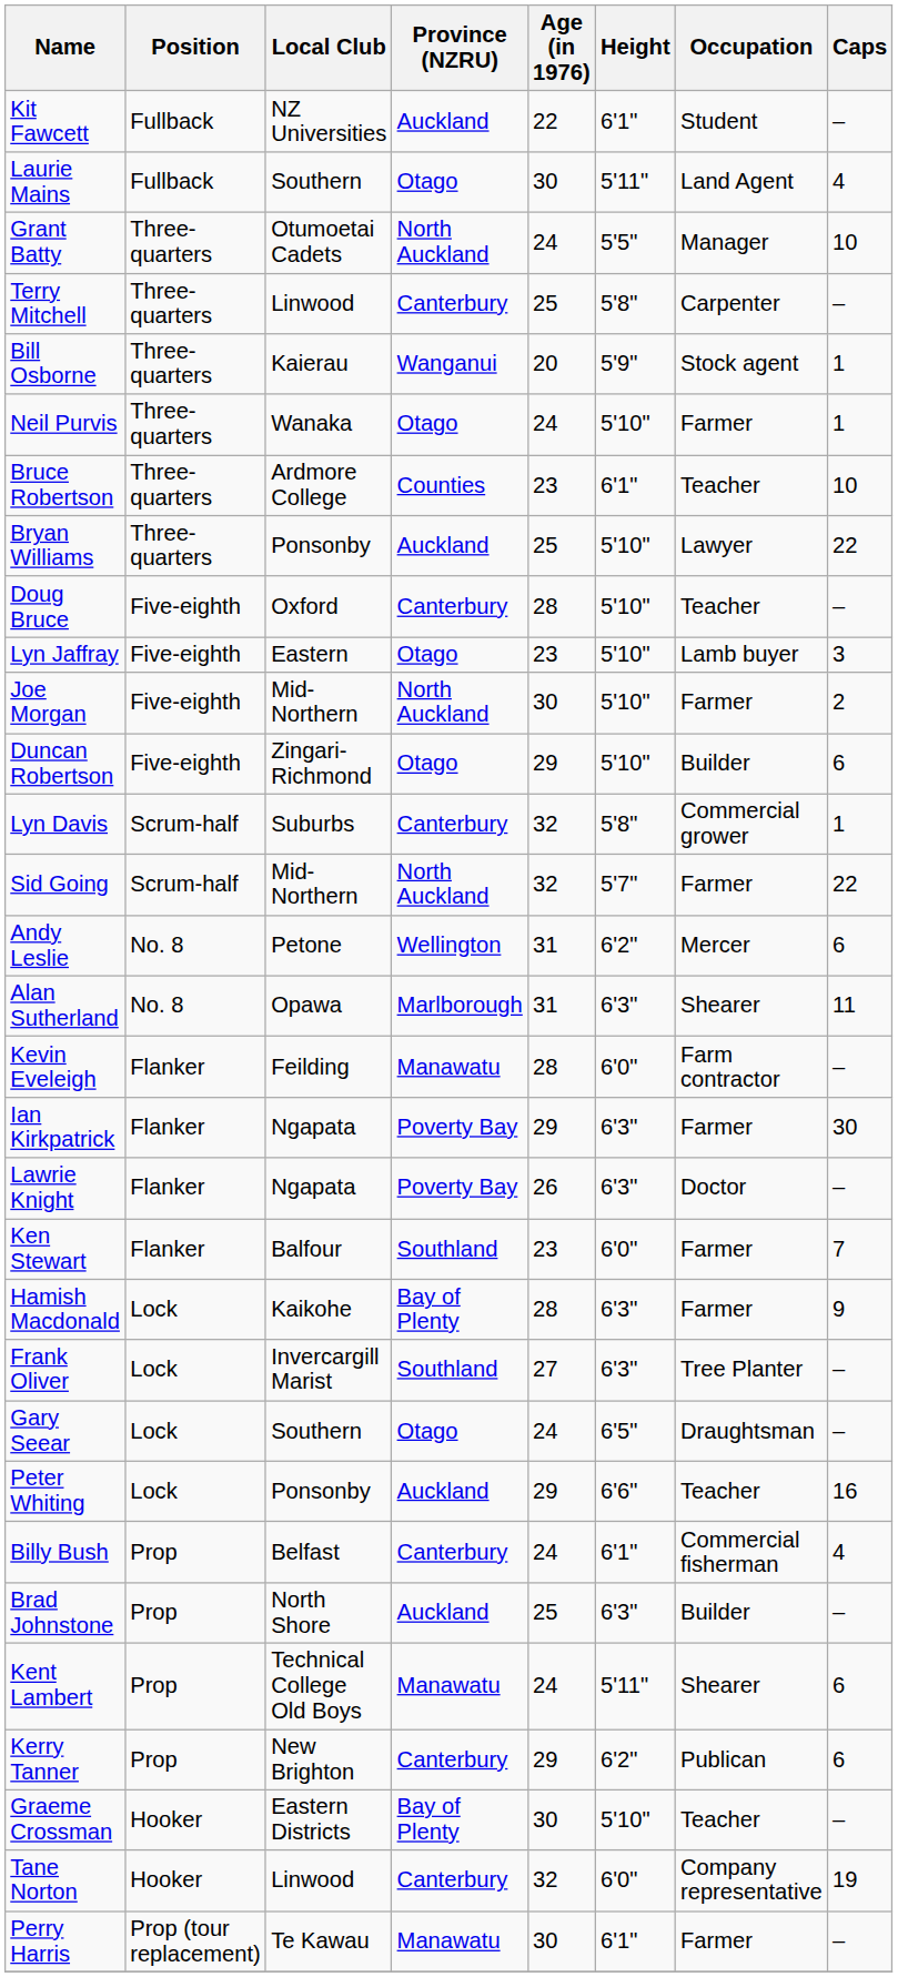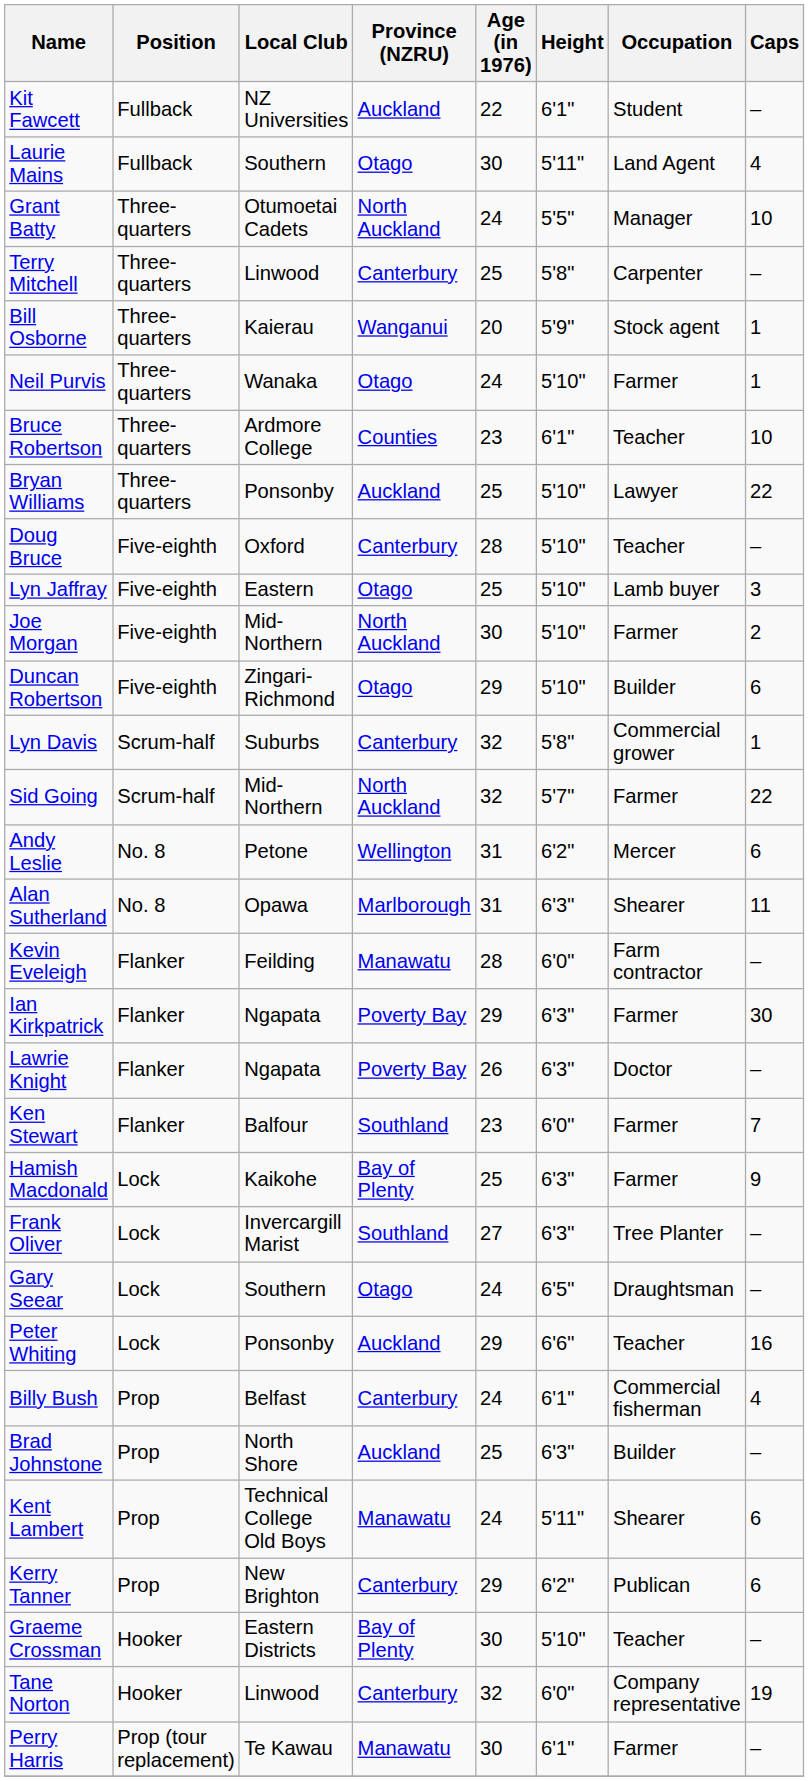Lyn Jaffray | Age (in 1976): 23 -> 25
Hamish Macdonald | Age (in 1976): 28 -> 25
